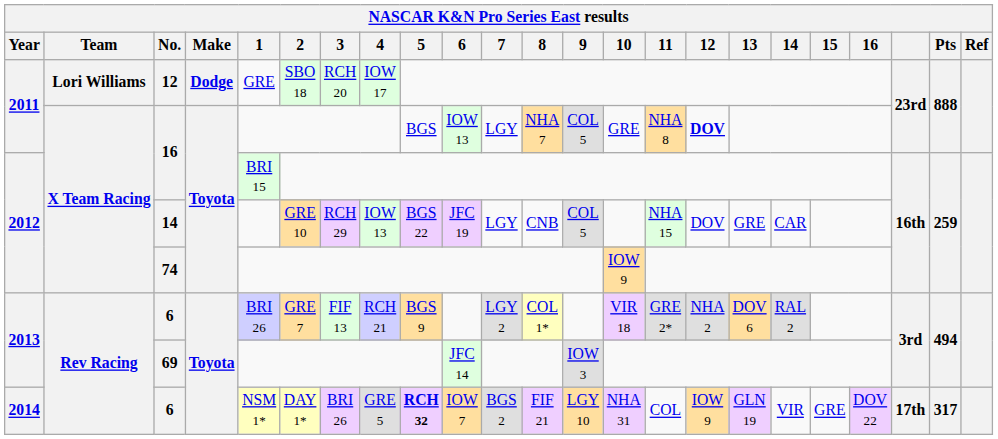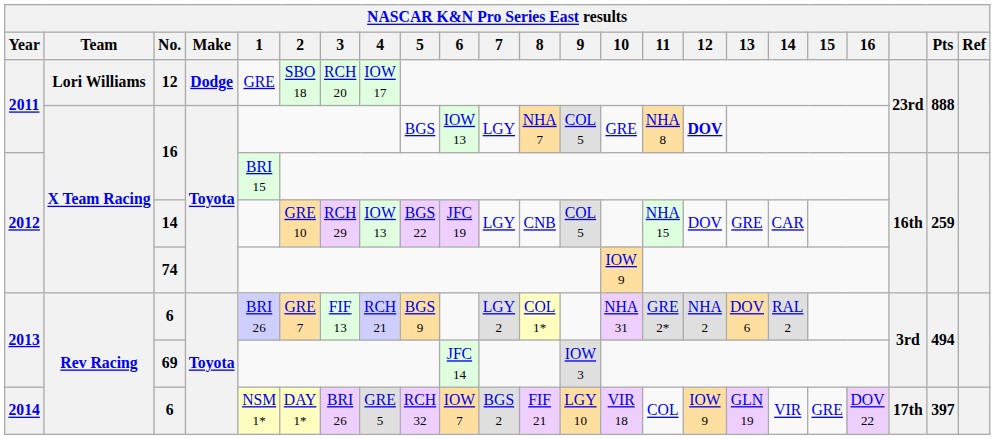2013 / 6 | 10: VIR 18 -> NHA 31
2014 / 6 | 5: bold -> normal
2014 / 6 | 10: NHA 31 -> VIR 18
2014 / 6 | Pts: 317 -> 397
